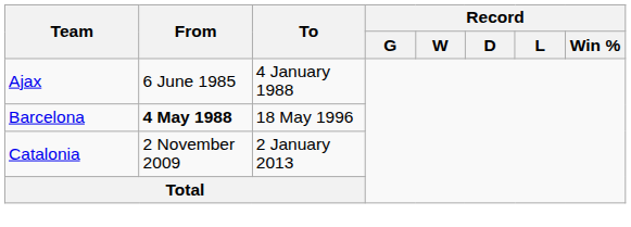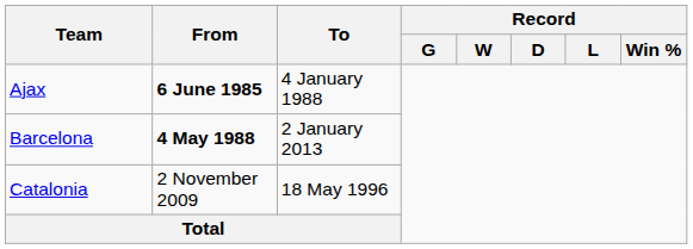Ajax | From: normal -> bold
Barcelona | To: 18 May 1996 -> 2 January 2013
Catalonia | To: 2 January 2013 -> 18 May 1996
